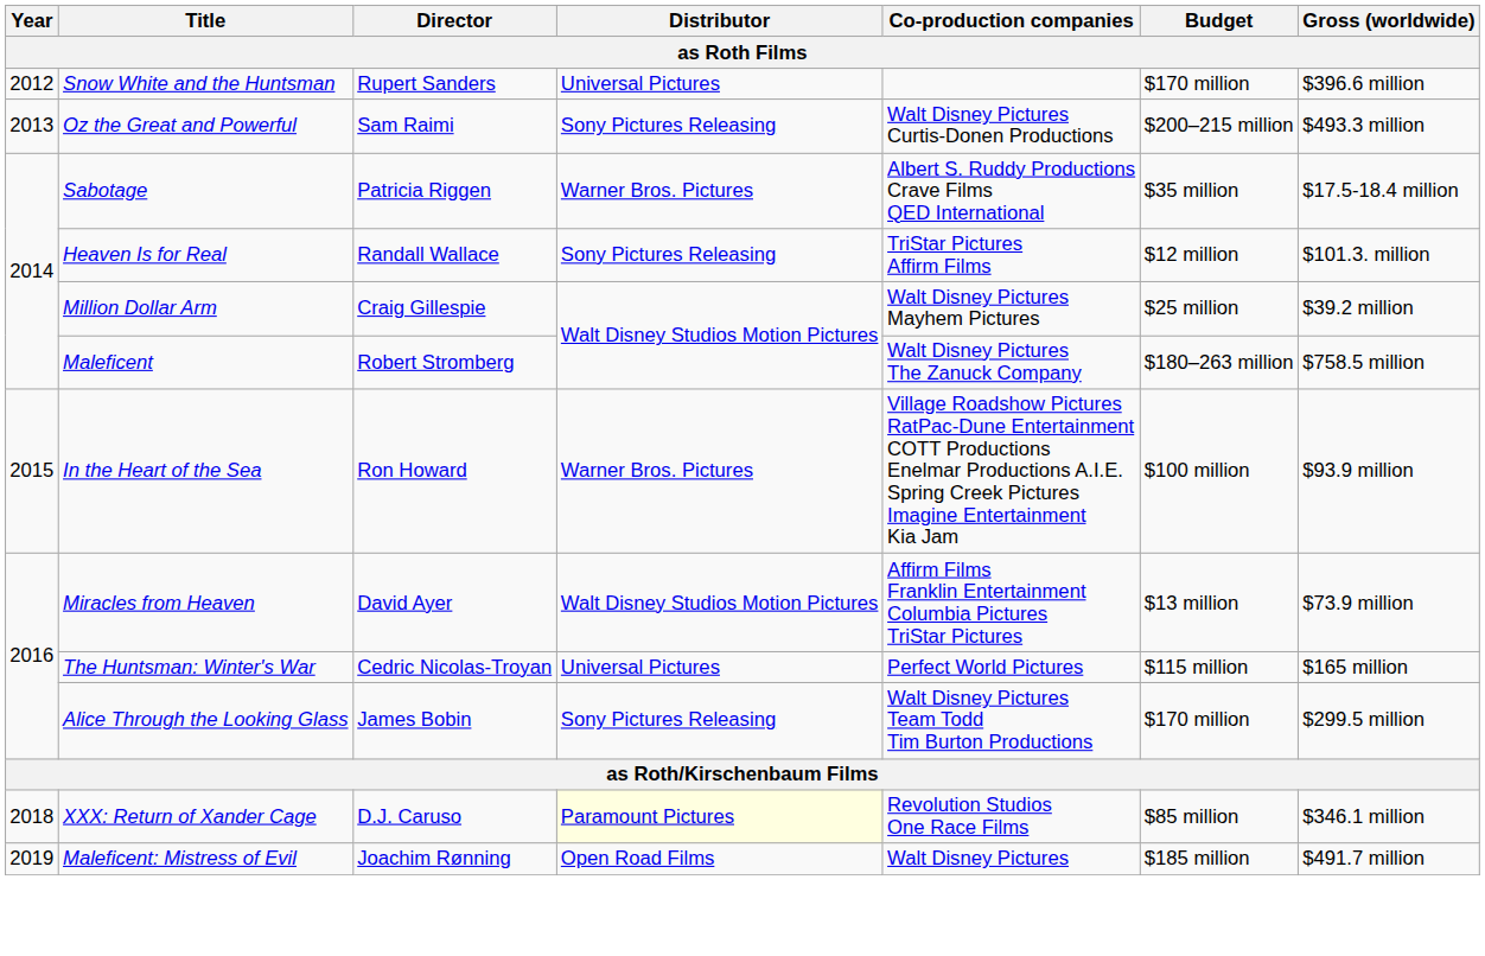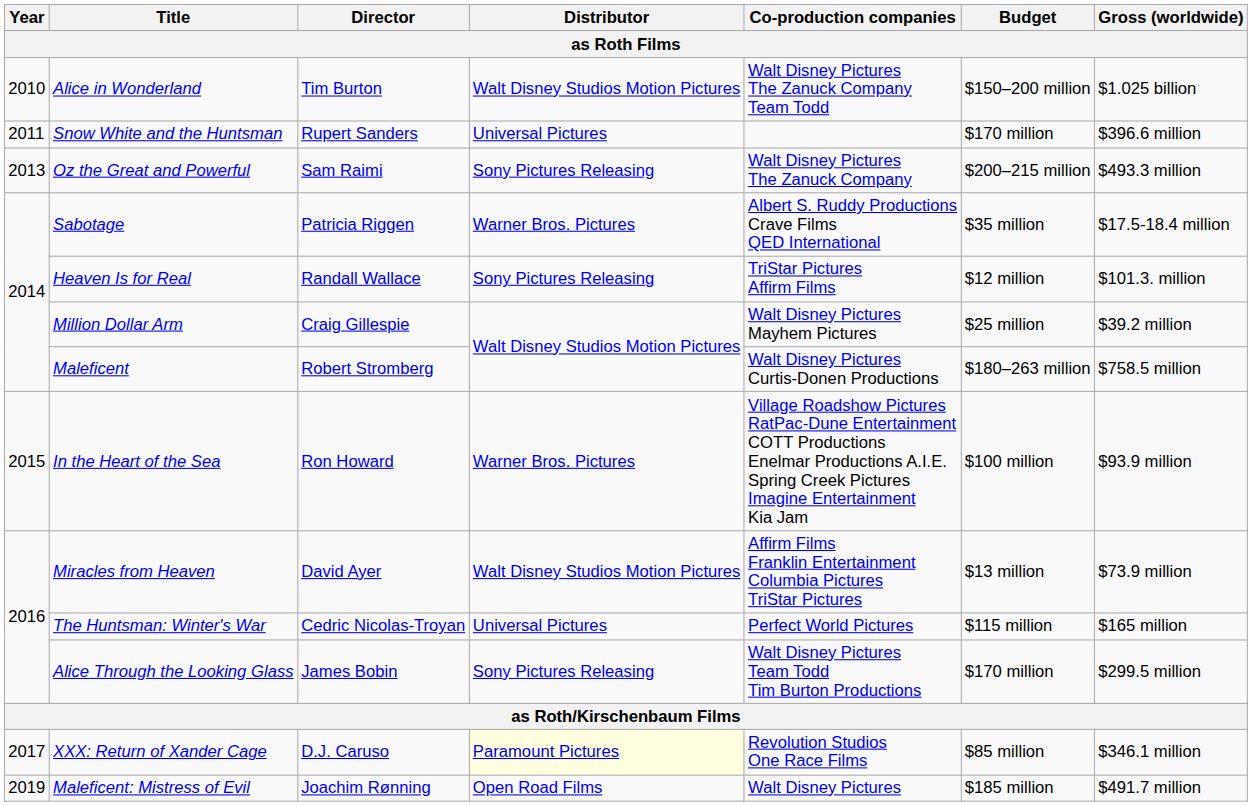+ row: 2010 | Alice in Wonderland | Tim Burton | Walt Disney Studios Motion Pictures | Walt Disney Pictures The Zanuck Company Team Todd | $150–200 million | $1.025 billion
Snow White and the Huntsman | Year: 2012 -> 2011
Oz the Great and Powerful | Co-production companies: Walt Disney Pictures Curtis-Donen Productions -> Walt Disney Pictures The Zanuck Company
Maleficent | Co-production companies: Walt Disney Pictures The Zanuck Company -> Walt Disney Pictures Curtis-Donen Productions
XXX: Return of Xander Cage | Year: 2018 -> 2017
